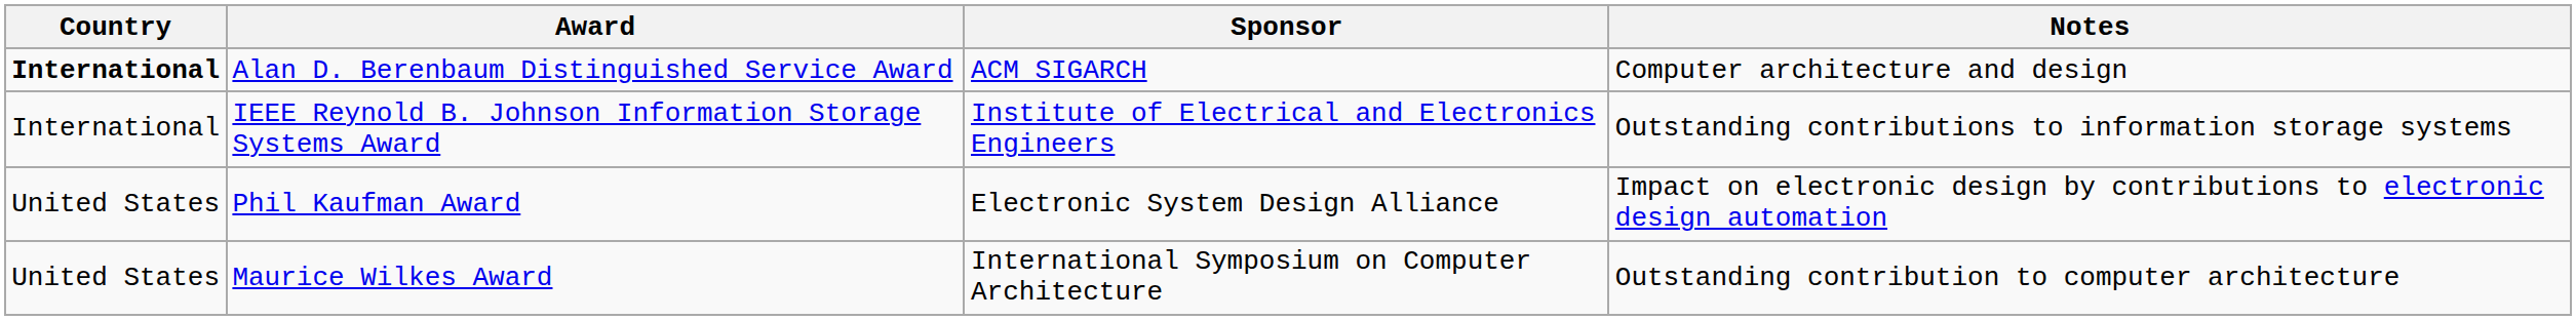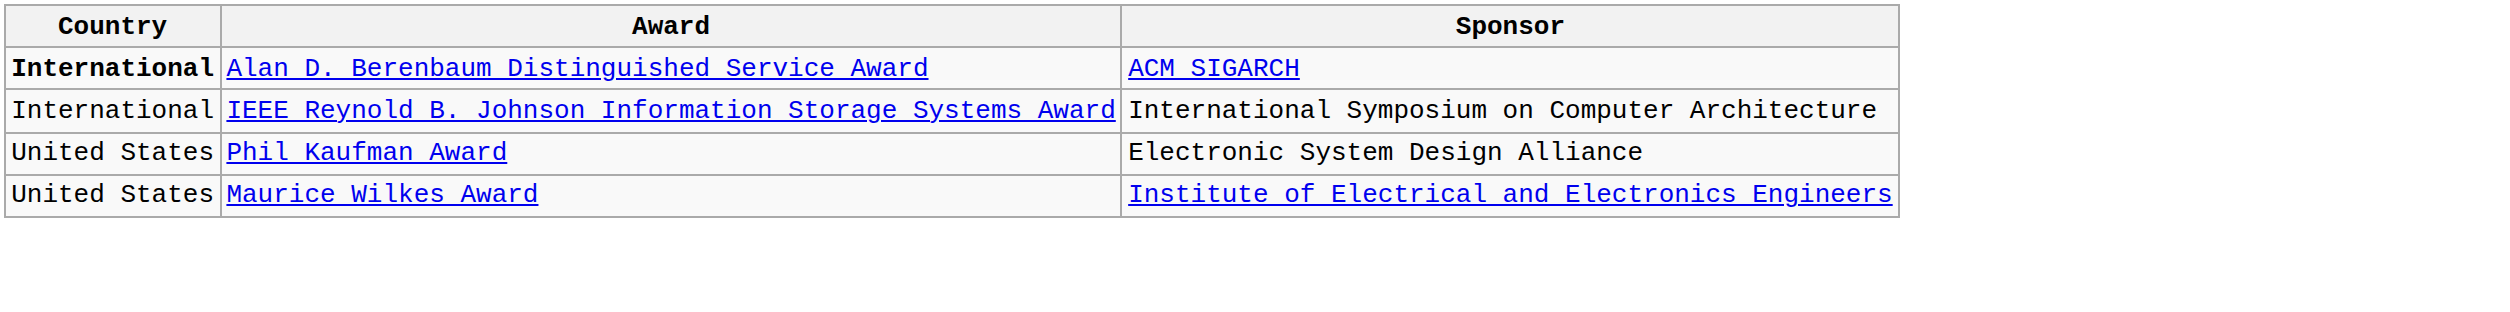- column: Notes | Computer architecture and design | Outstanding contributions to information storage systems | Impact on electronic design by contributions to electronic design automation | Outstanding contribution to computer architecture
IEEE Reynold B. Johnson Information Storage Systems Award | Sponsor: Institute of Electrical and Electronics Engineers -> International Symposium on Computer Architecture
Maurice Wilkes Award | Sponsor: International Symposium on Computer Architecture -> Institute of Electrical and Electronics Engineers
